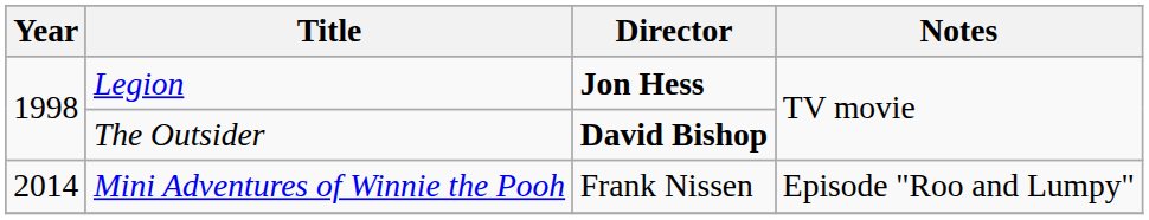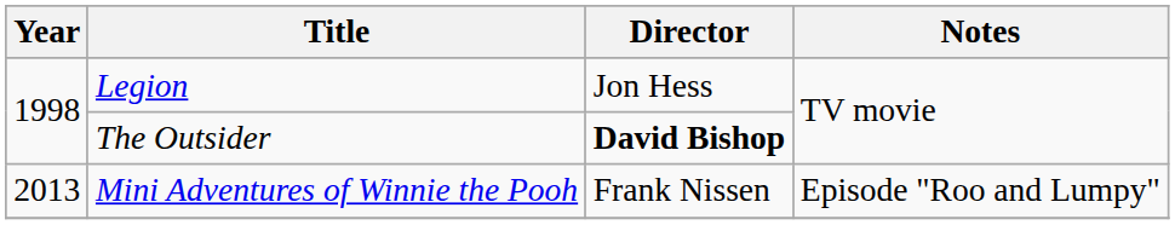Legion | Director: bold -> normal
Mini Adventures of Winnie the Pooh | Year: 2014 -> 2013
